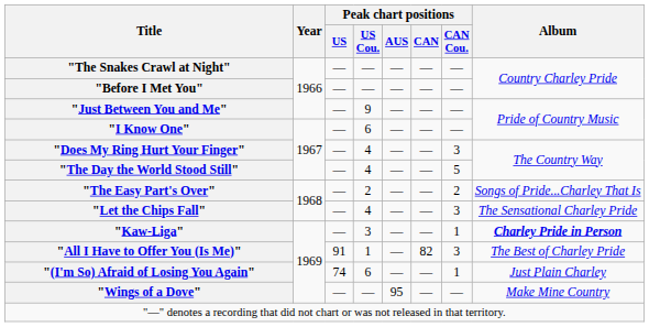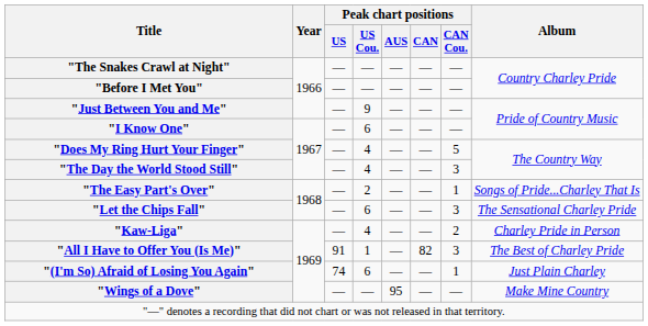"Does My Ring Hurt Your Finger" | Peak chart positions / CAN Cou.: 3 -> 5
"The Day the World Stood Still" | Peak chart positions / CAN Cou.: 5 -> 3
"The Easy Part's Over" | Peak chart positions / CAN Cou.: 2 -> 1
"Let the Chips Fall" | Peak chart positions / US Cou.: 4 -> 6
"Kaw-Liga" | Peak chart positions / US Cou.: 3 -> 4
"Kaw-Liga" | Peak chart positions / CAN Cou.: 1 -> 2
"Kaw-Liga" | Album: bold -> normal
